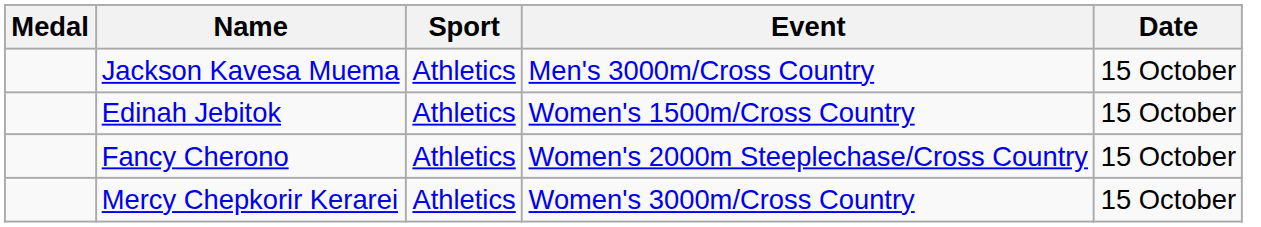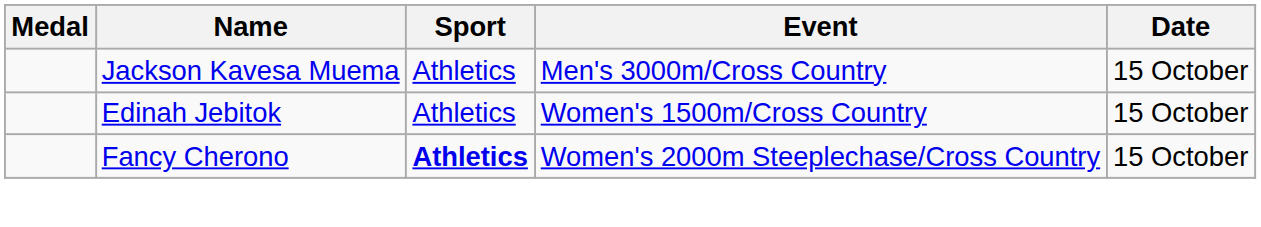Fancy Cherono | Sport: normal -> bold
- row: Mercy Chepkorir Kerarei | Athletics | Women's 3000m/Cross Country | 15 October
